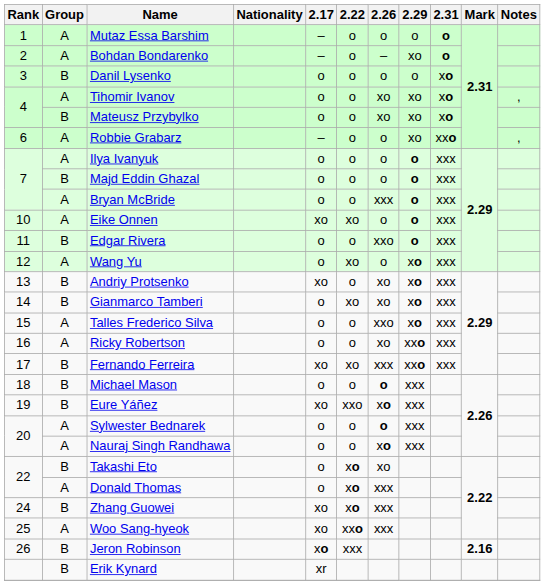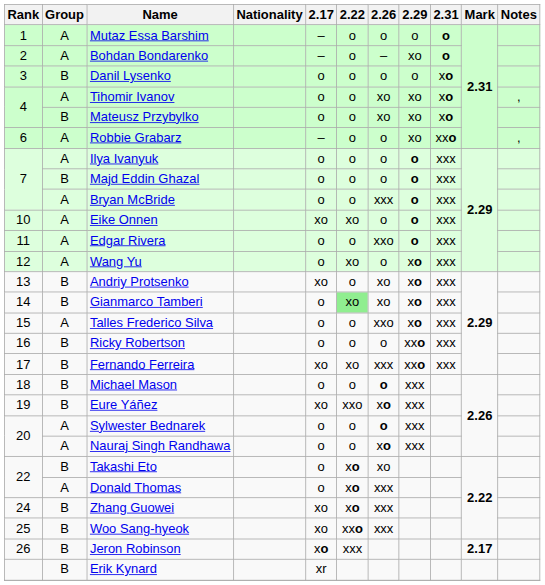Edgar Rivera | Group: B -> A
Gianmarco Tamberi | 2.22: no background -> lightgreen background
Ricky Robertson | Group: A -> B
Ricky Robertson | 2.26: xo -> o
Woo Sang-hyeok | Group: A -> B
Jeron Robinson | Mark: 2.16 -> 2.17
